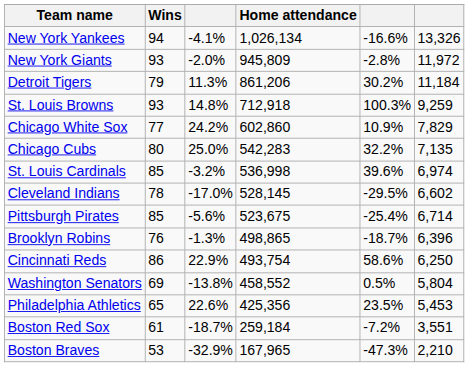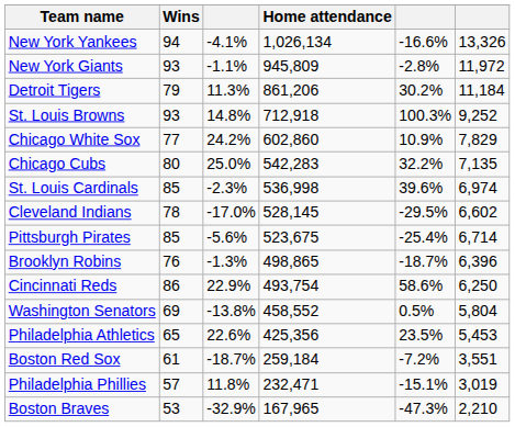New York Giants | column 3: -2.0% -> -1.1%
St. Louis Browns | column 6: 9,259 -> 9,252
St. Louis Cardinals | column 3: -3.2% -> -2.3%
+ row: Philadelphia Phillies | 57 | 11.8% | 232,471 | -15.1% | 3,019
